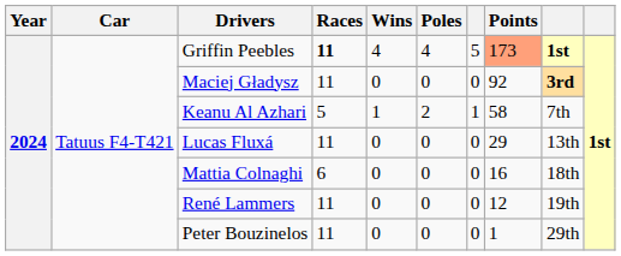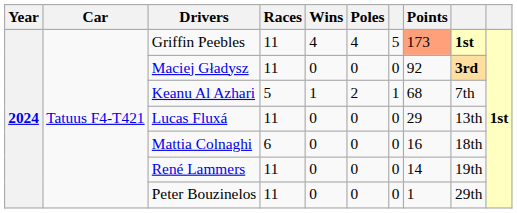Griffin Peebles | Races: bold -> normal
Keanu Al Azhari | Points: 58 -> 68
René Lammers | Points: 12 -> 14
